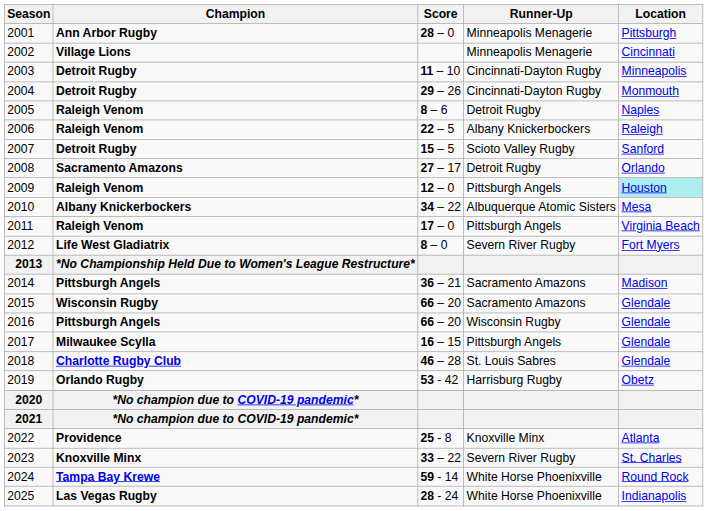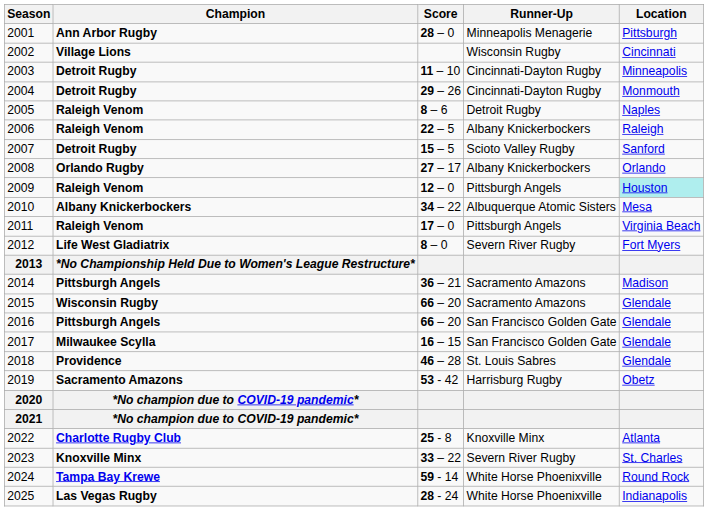2002 | Runner-Up: Minneapolis Menagerie -> Wisconsin Rugby
2008 | Champion: Sacramento Amazons -> Orlando Rugby
2008 | Runner-Up: Detroit Rugby -> Albany Knickerbockers
2016 | Runner-Up: Wisconsin Rugby -> San Francisco Golden Gate
2017 | Runner-Up: Pittsburgh Angels -> San Francisco Golden Gate
2018 | Champion: Charlotte Rugby Club -> Providence
2019 | Champion: Orlando Rugby -> Sacramento Amazons
2022 | Champion: Providence -> Charlotte Rugby Club
